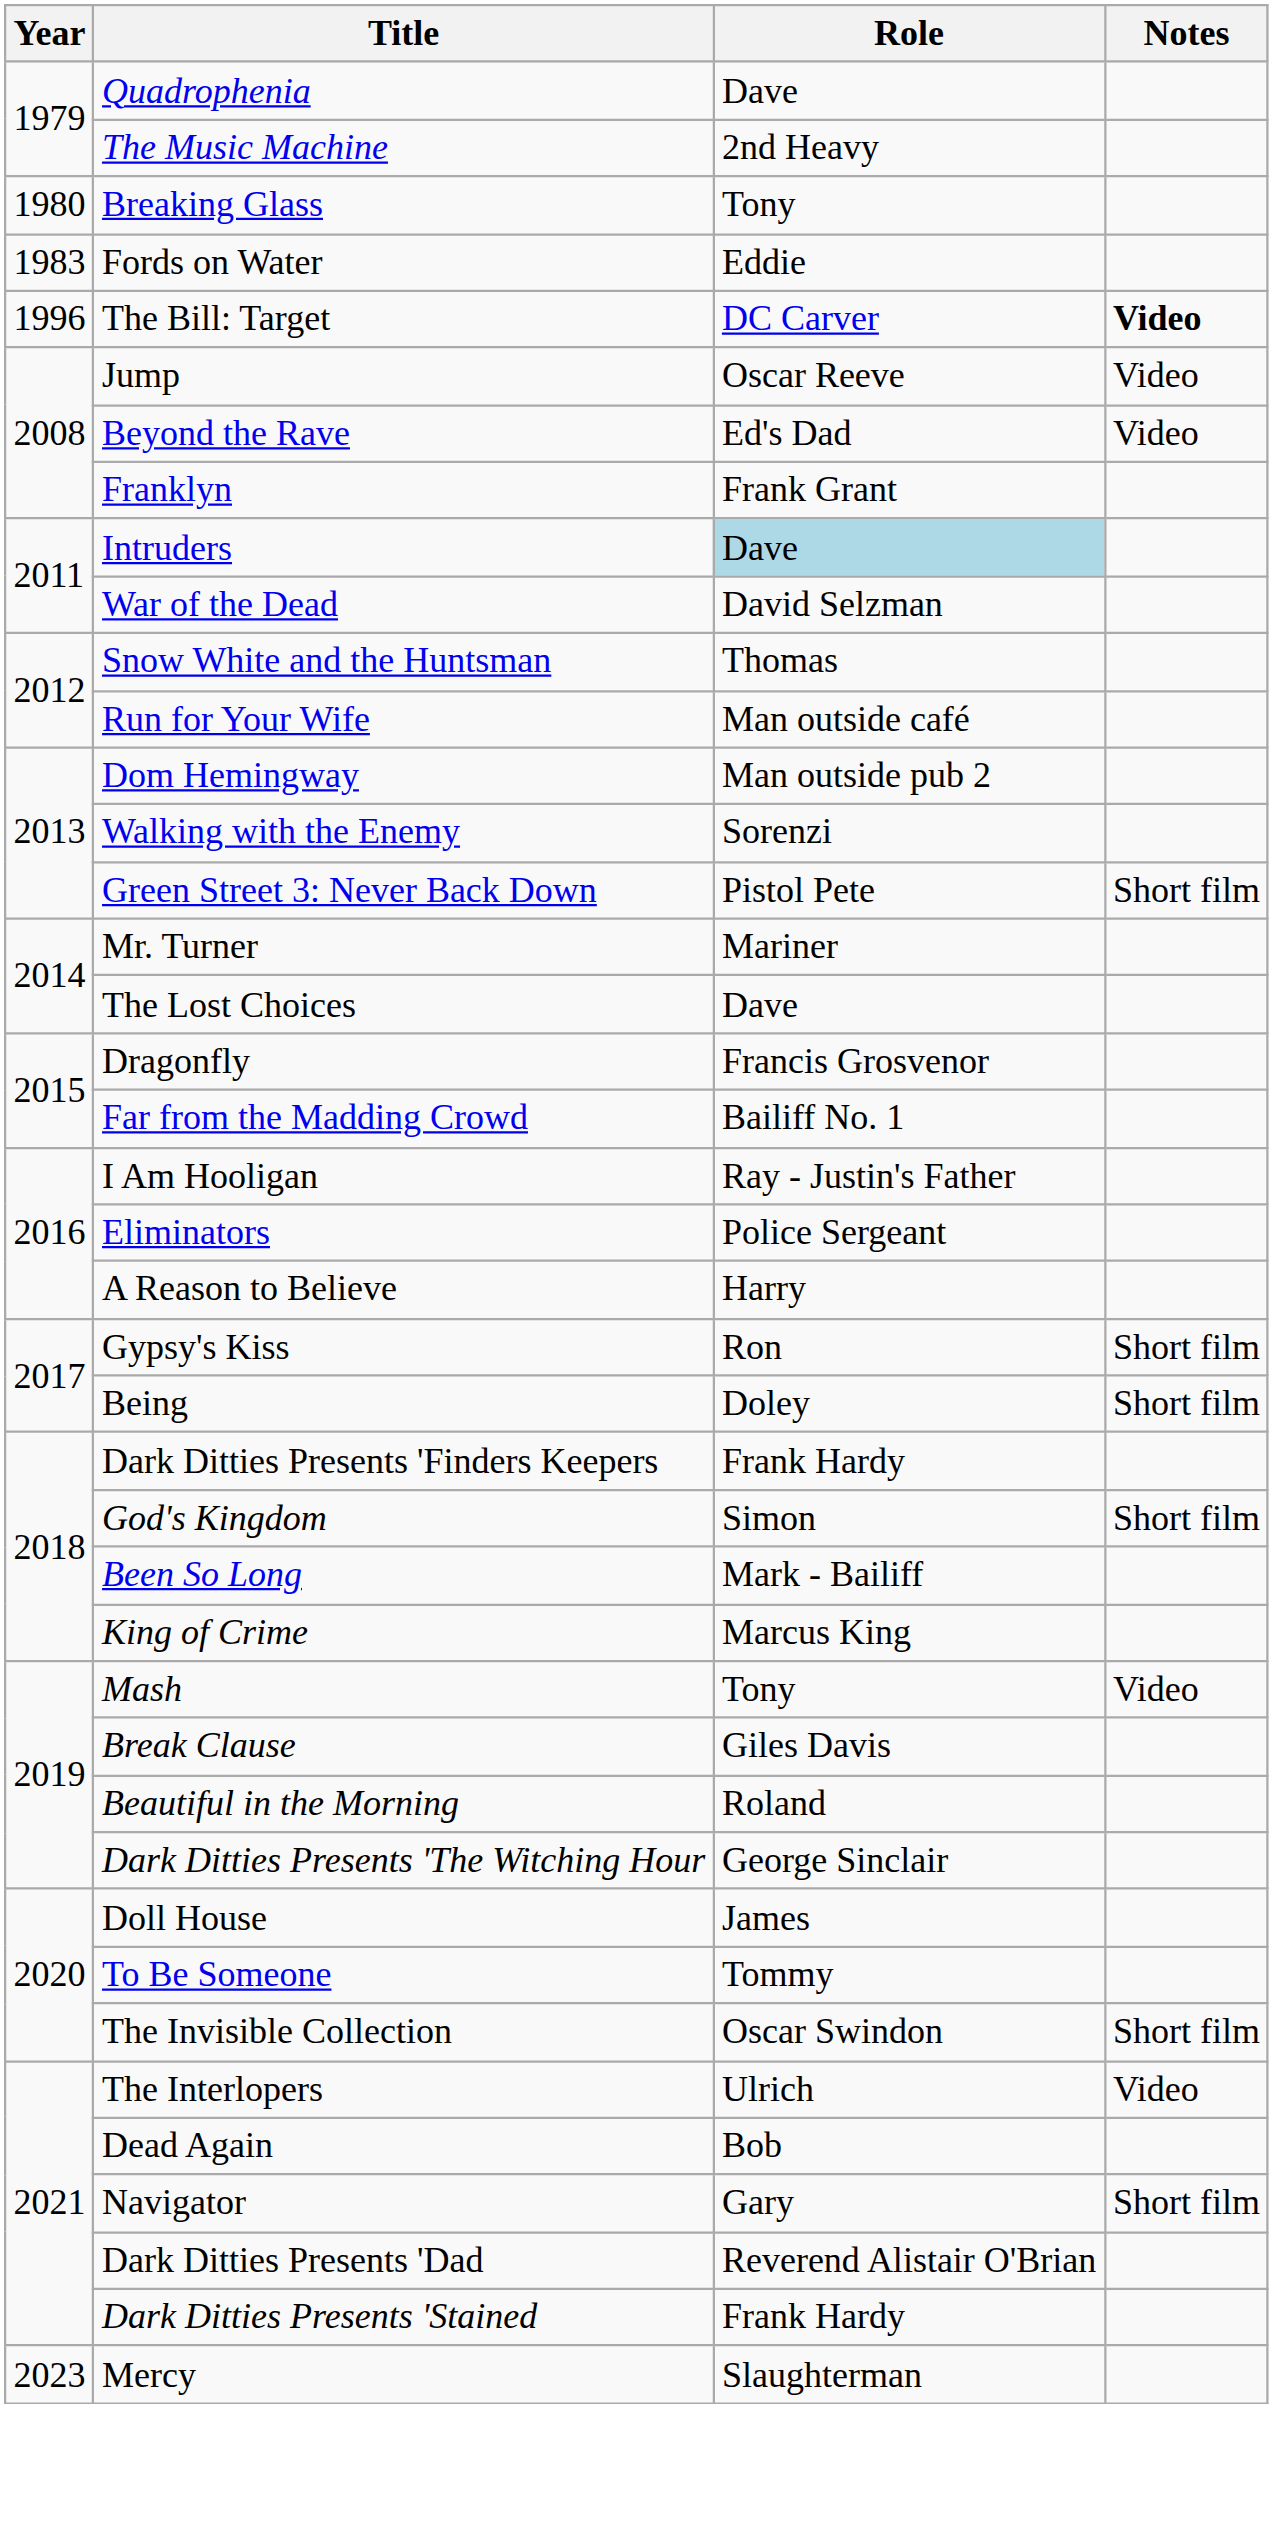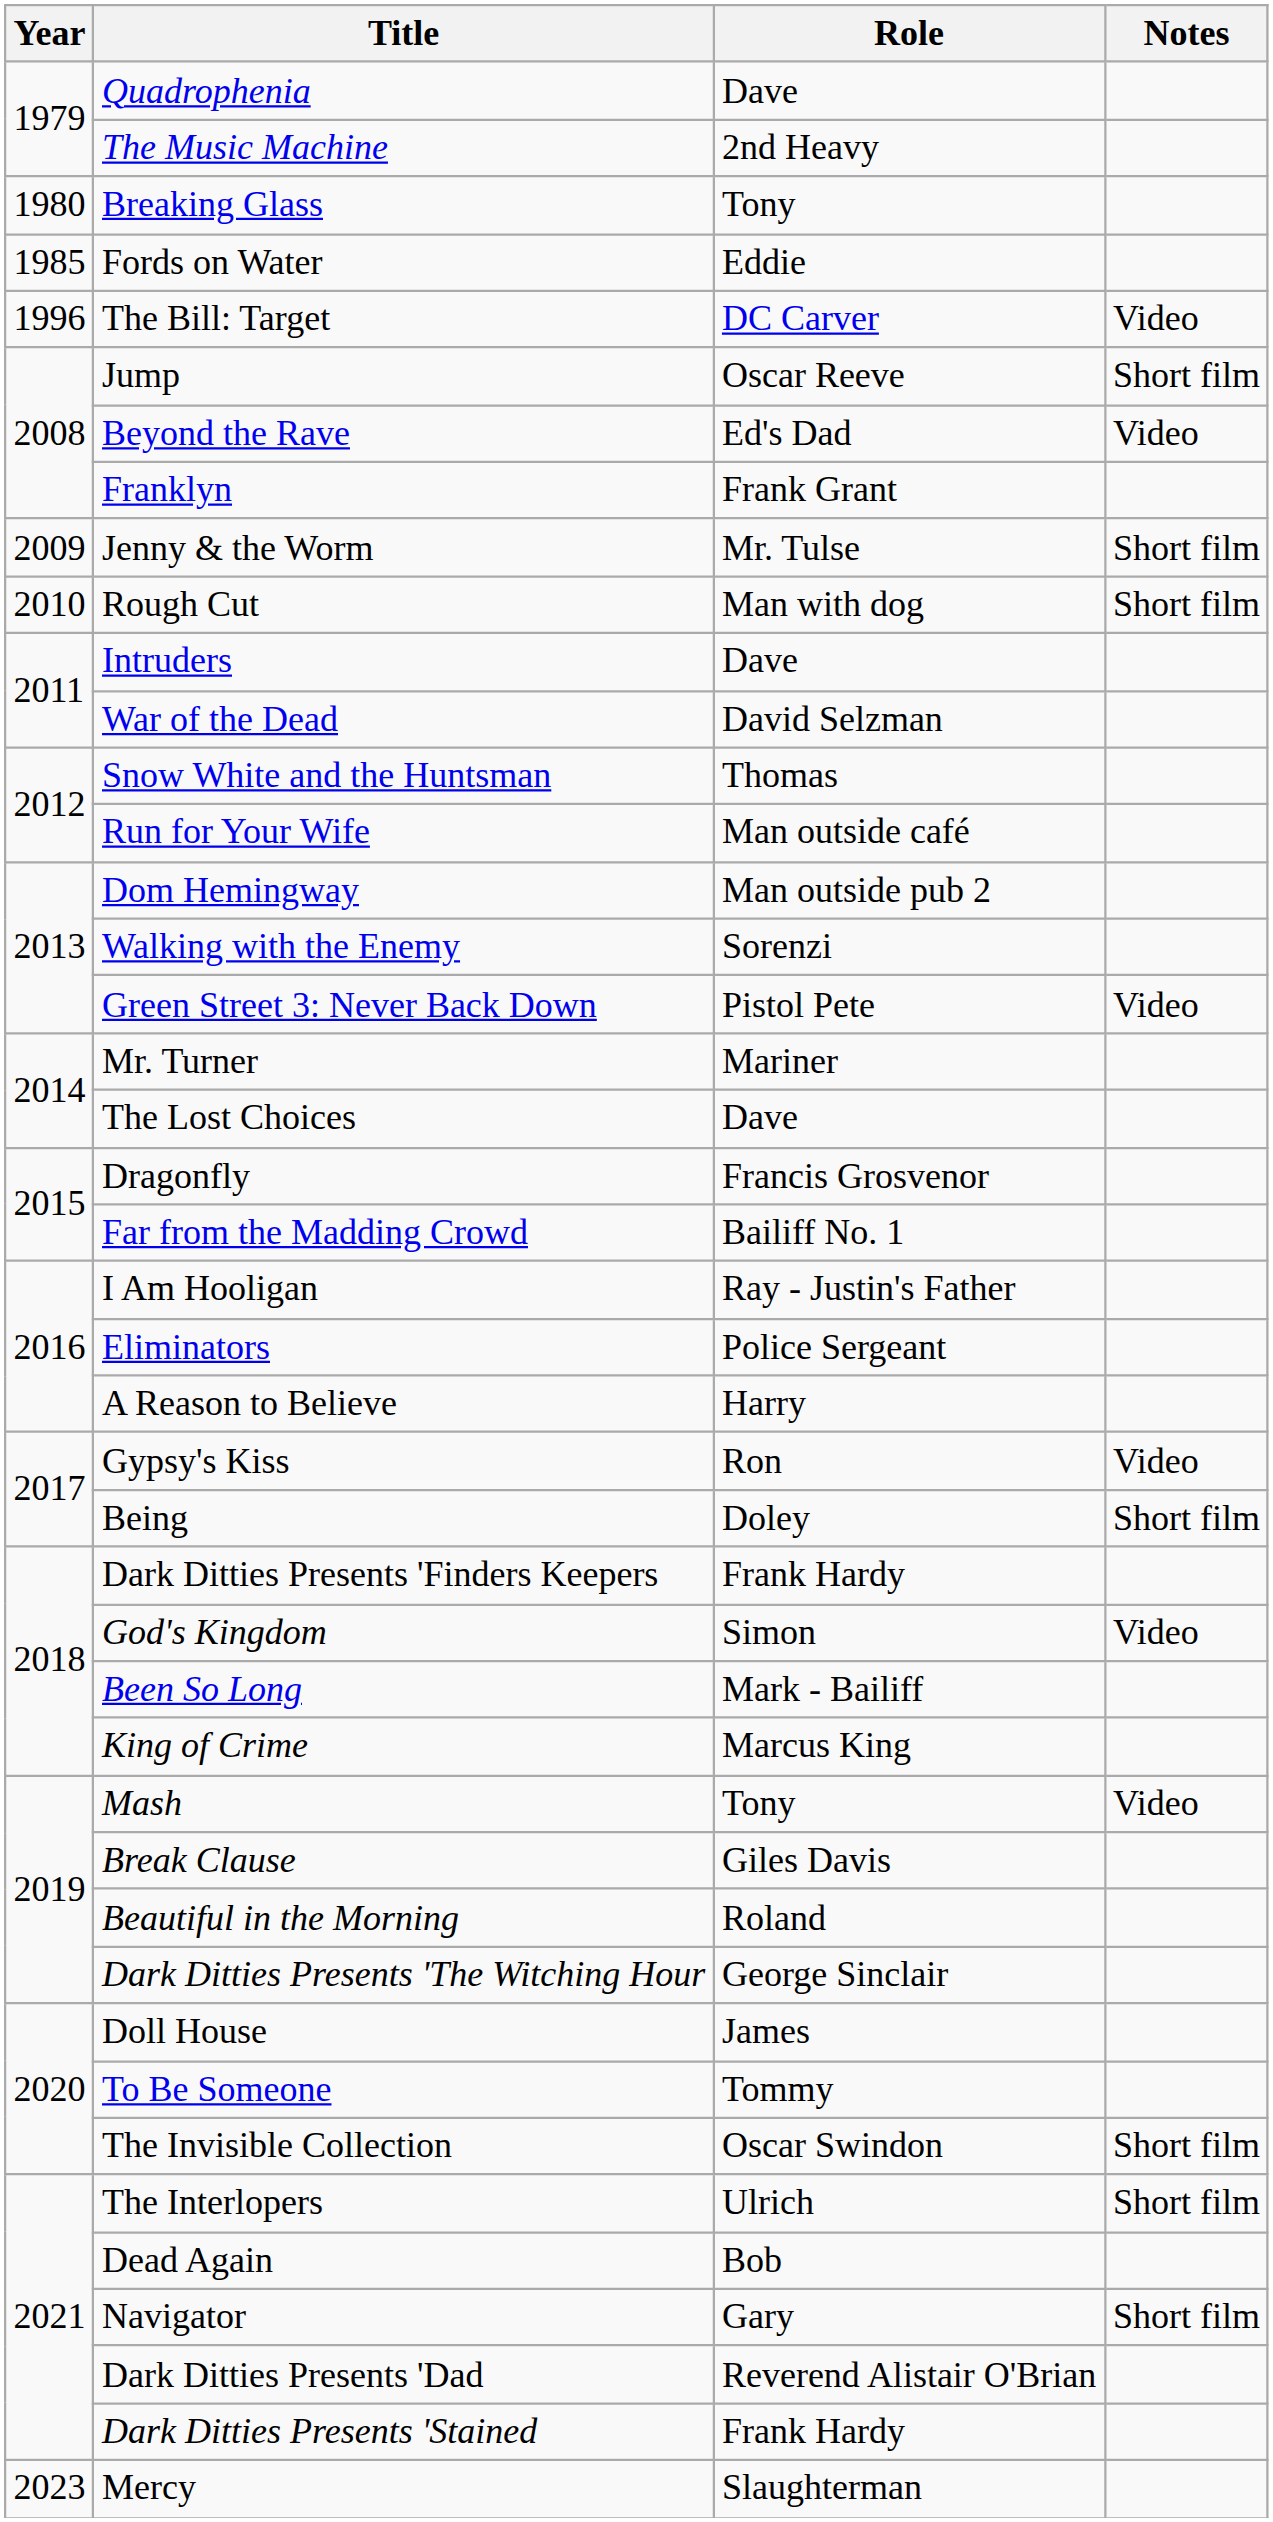Fords on Water | Year: 1983 -> 1985
The Bill: Target | Notes: bold -> normal
Jump | Notes: Video -> Short film
+ row: 2009 | Jenny & the Worm | Mr. Tulse | Short film
+ row: 2010 | Rough Cut | Man with dog | Short film
Intruders | Role: lightblue background -> no background
Green Street 3: Never Back Down | Notes: Short film -> Video
Gypsy's Kiss | Notes: Short film -> Video
God's Kingdom | Notes: Short film -> Video
The Interlopers | Notes: Video -> Short film
